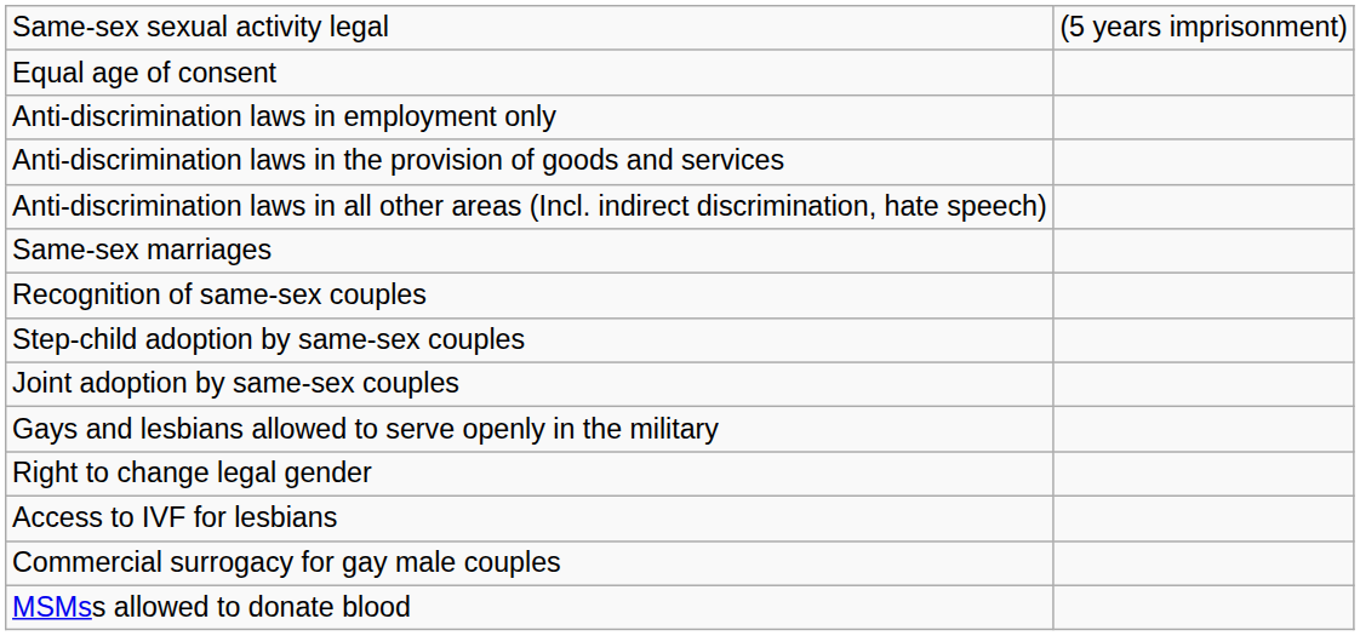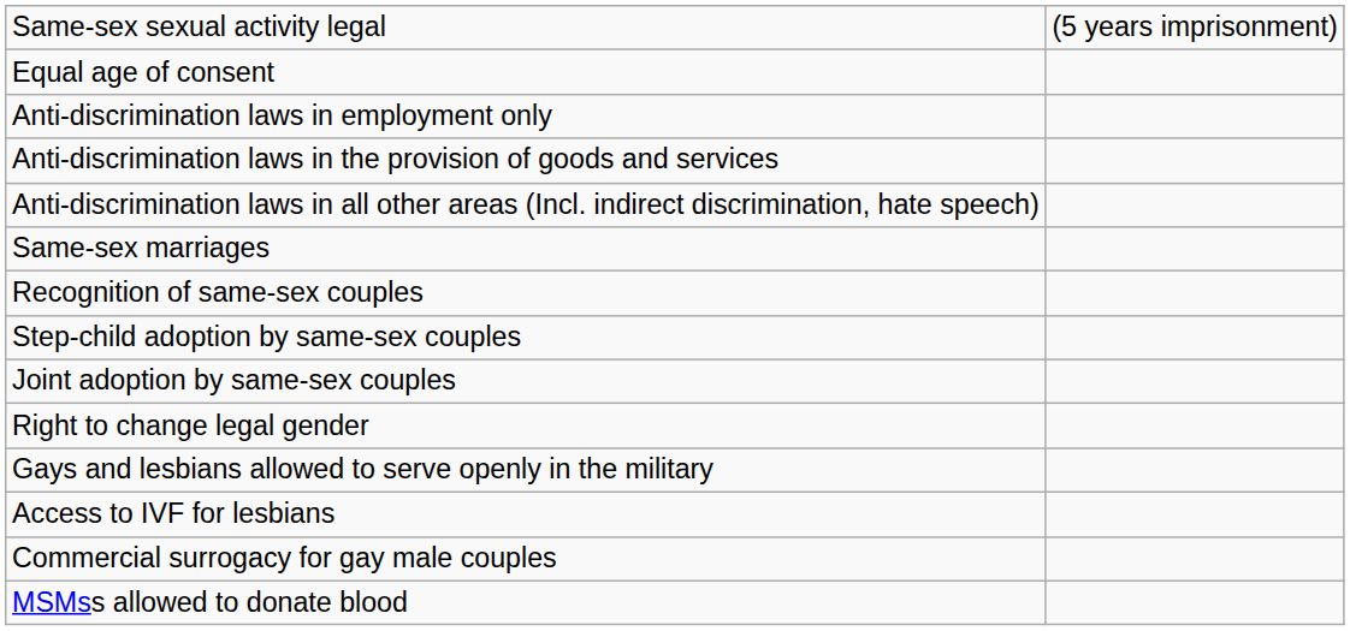rows swapped: Gays and lesbians allowed to serve openly in the military <-> Right to change legal gender
